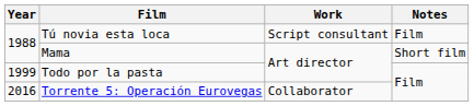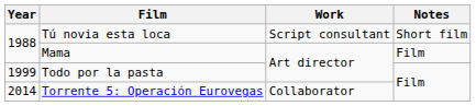Tú novia esta loca | Notes: Film -> Short film
Mama | Notes: Short film -> Film
Torrente 5: Operación Eurovegas | Year: 2016 -> 2014
